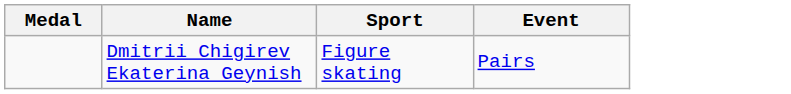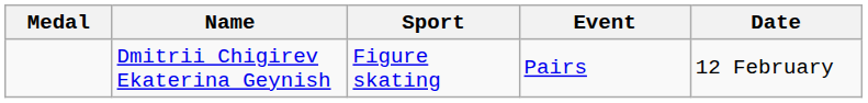+ column: Date | 12 February
